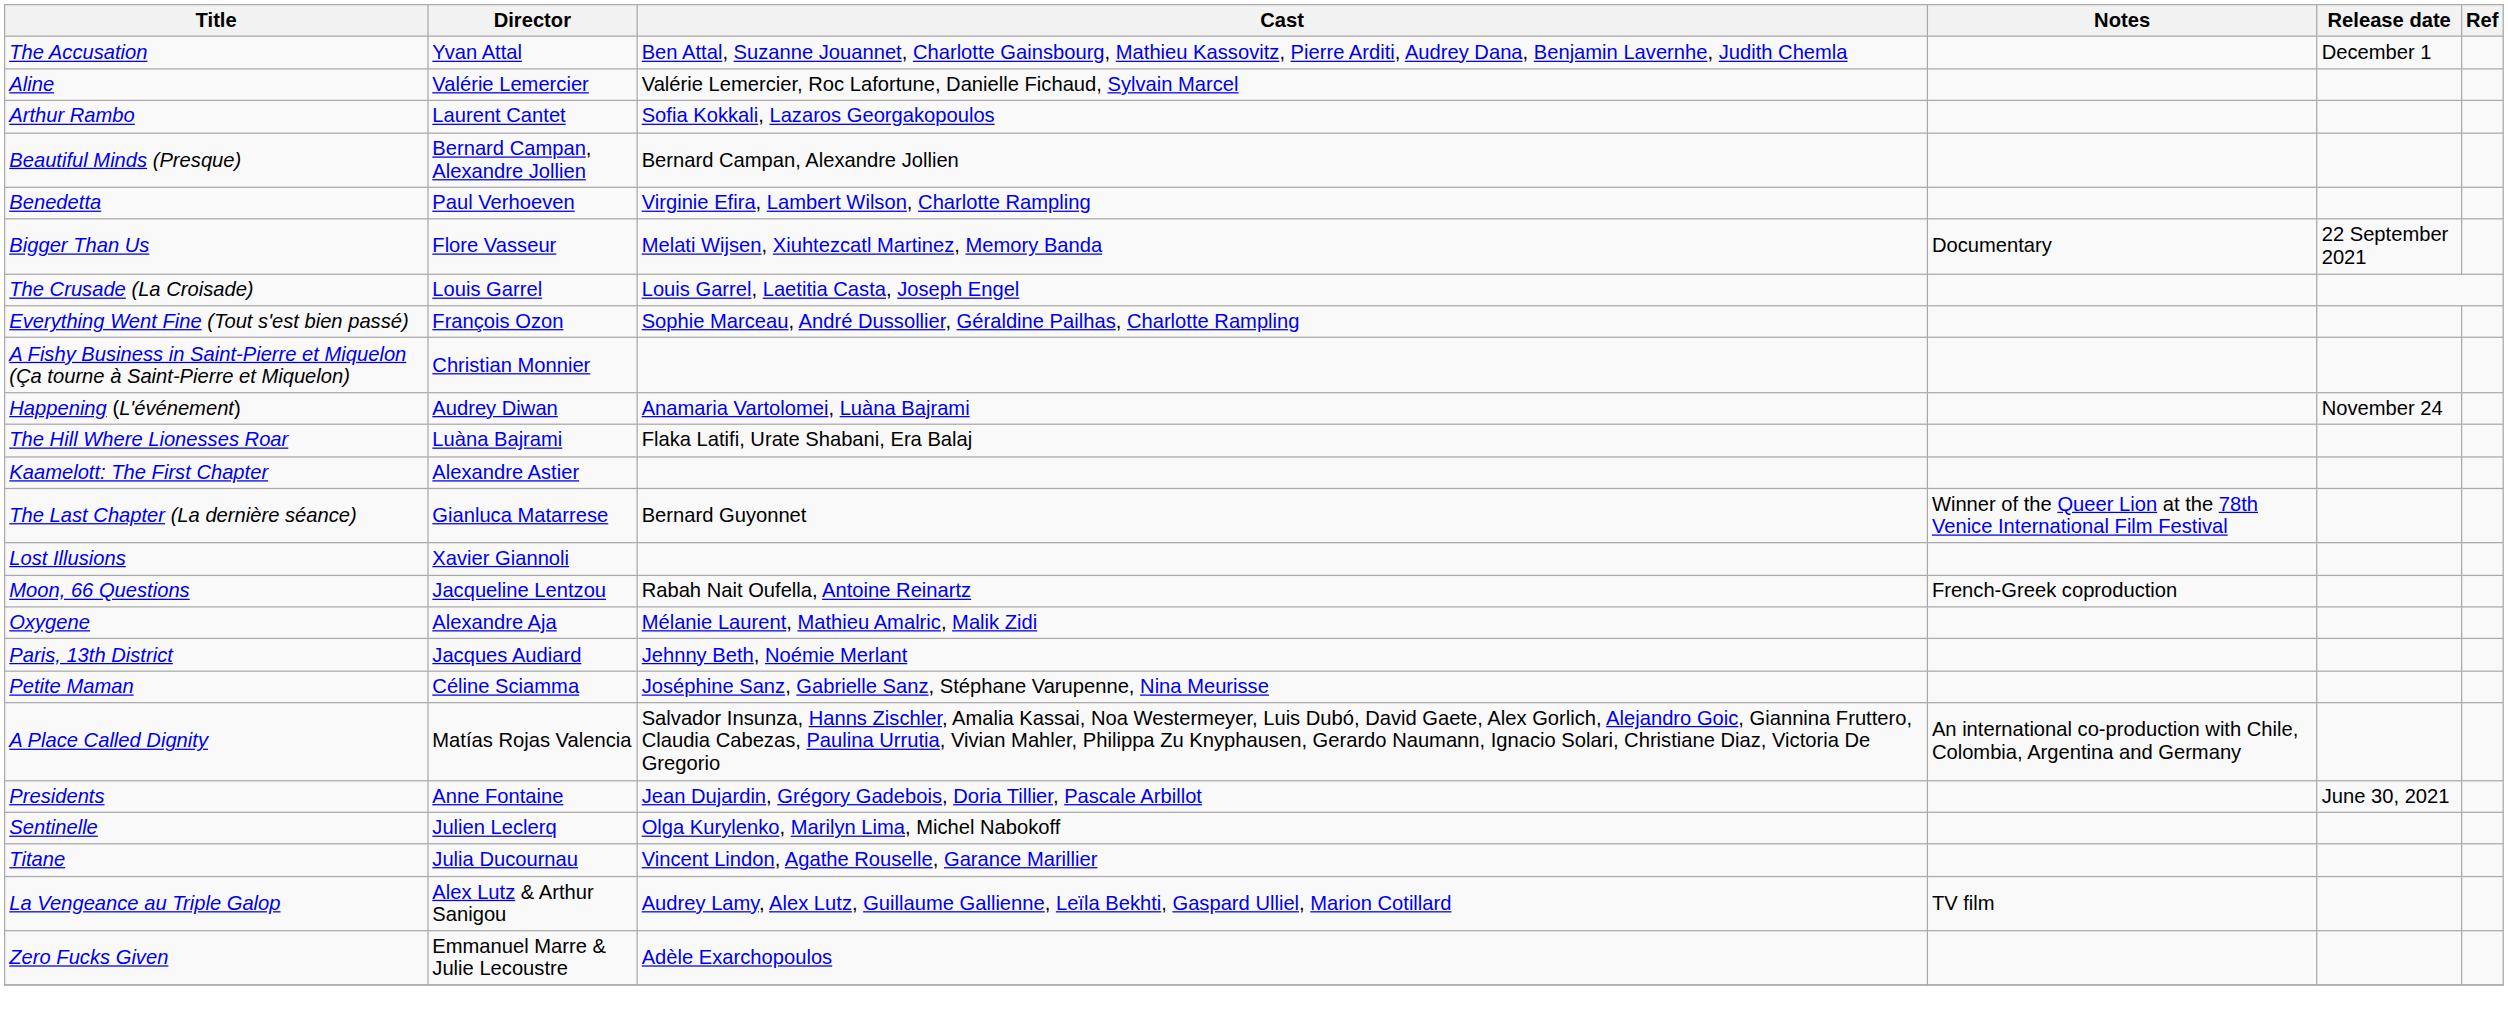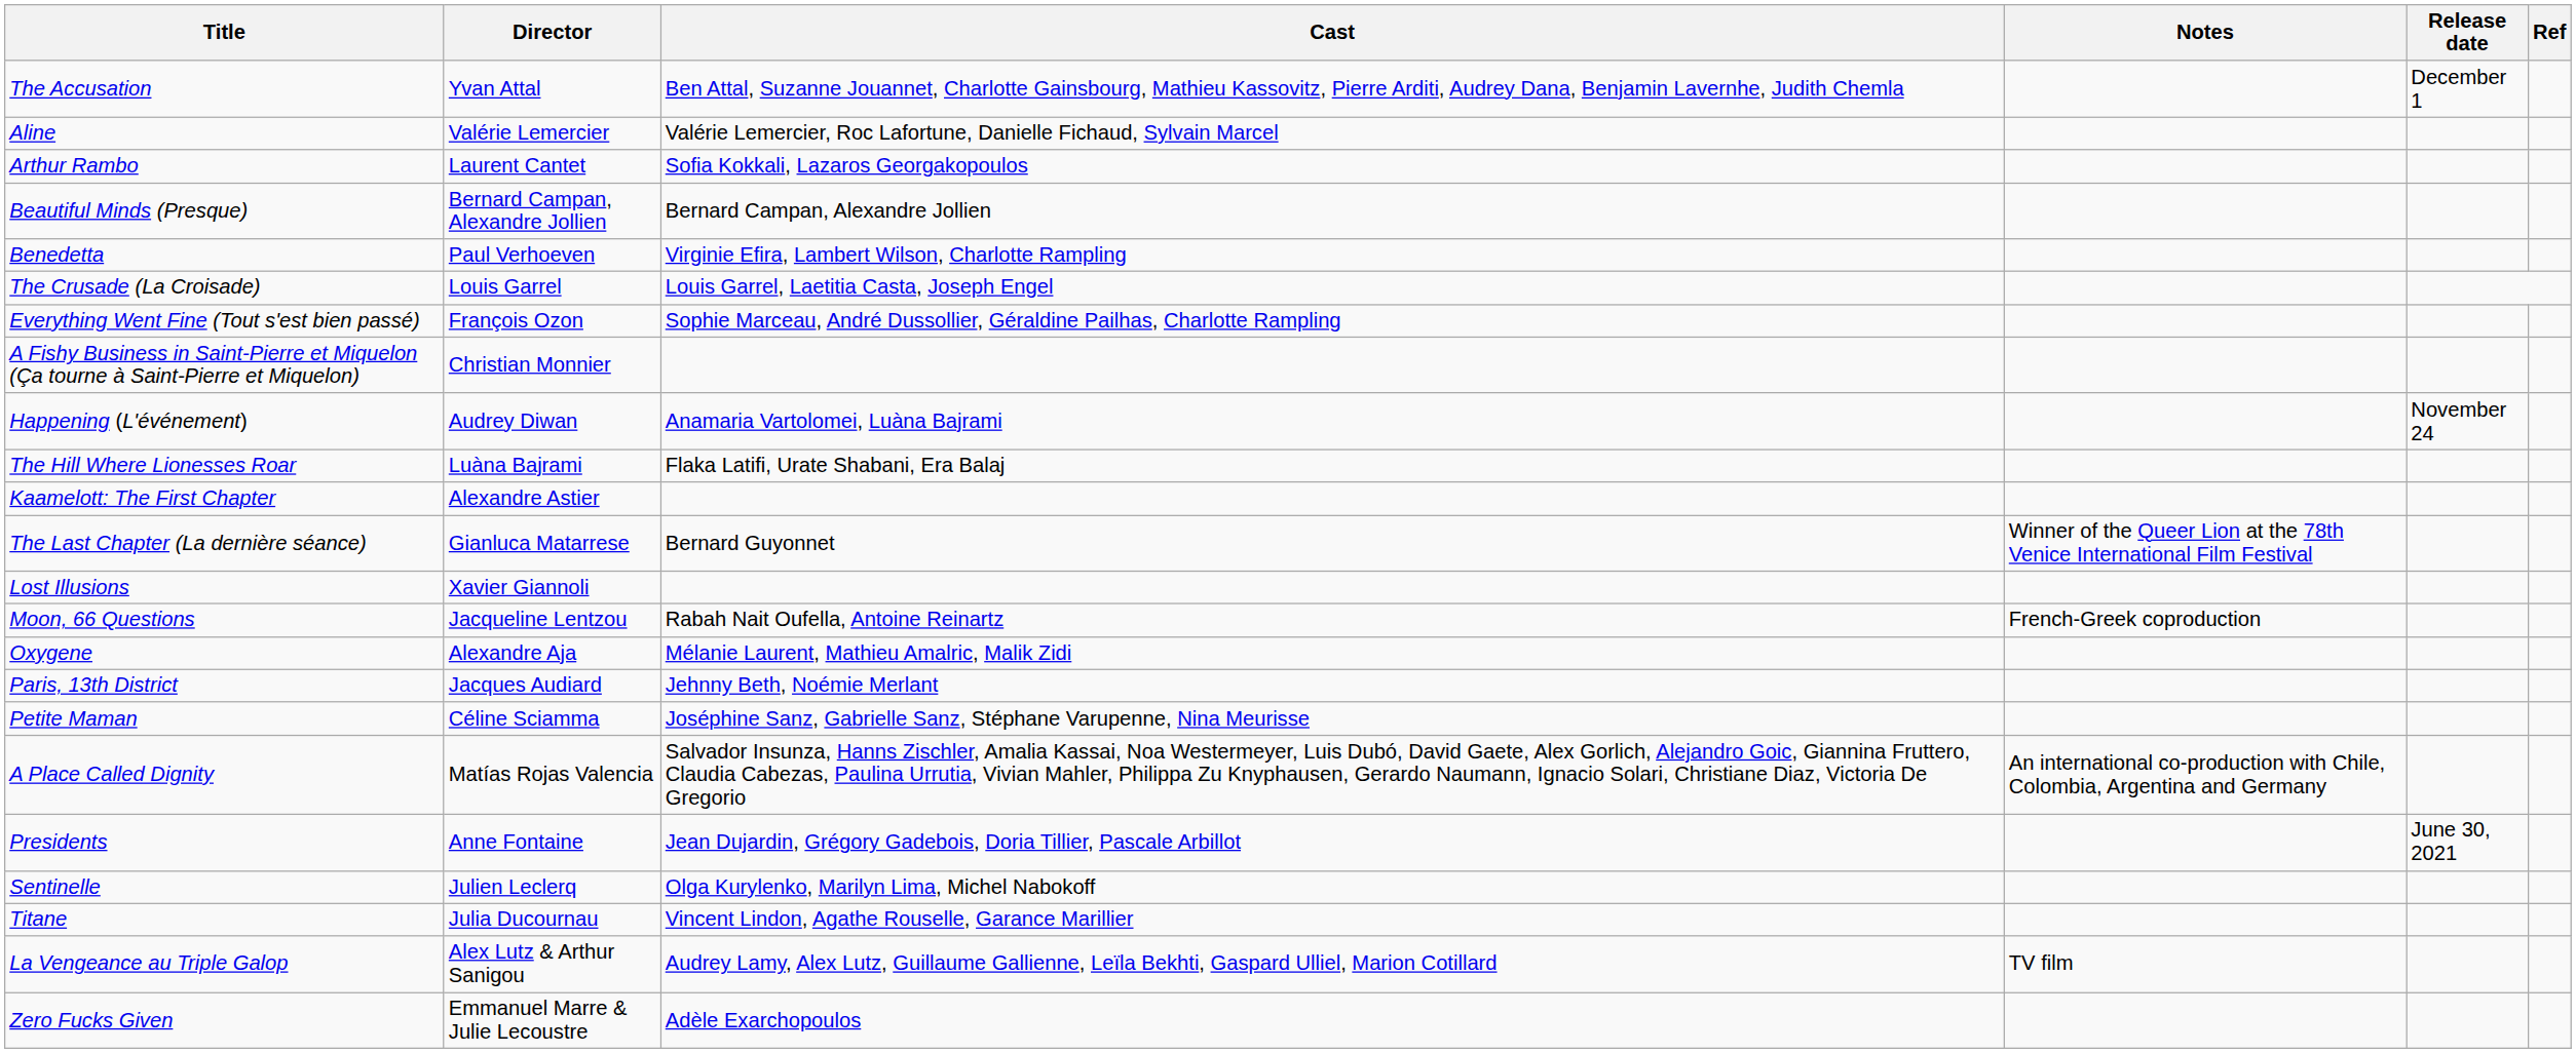- row: Bigger Than Us | Flore Vasseur | Melati Wijsen, Xiuhtezcatl Martinez, Memory Banda | Documentary | 22 September 2021
